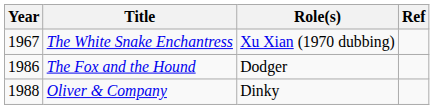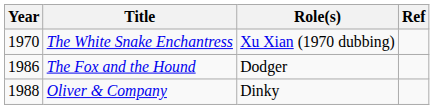The White Snake Enchantress | Year: 1967 -> 1970
